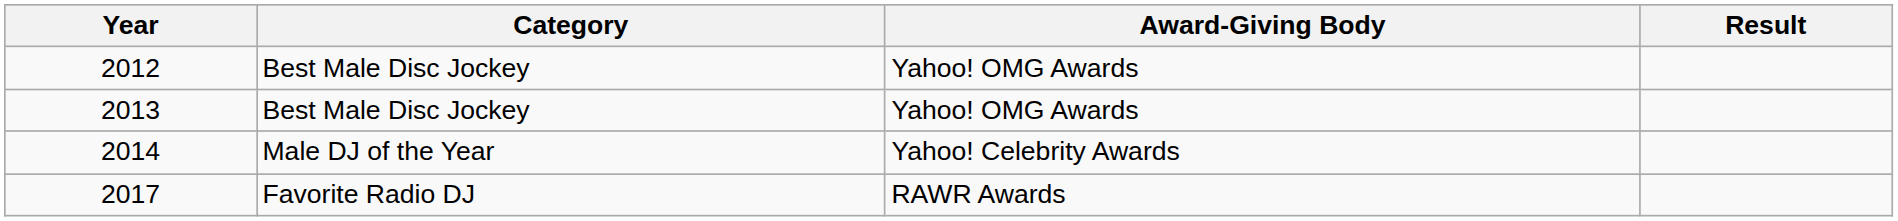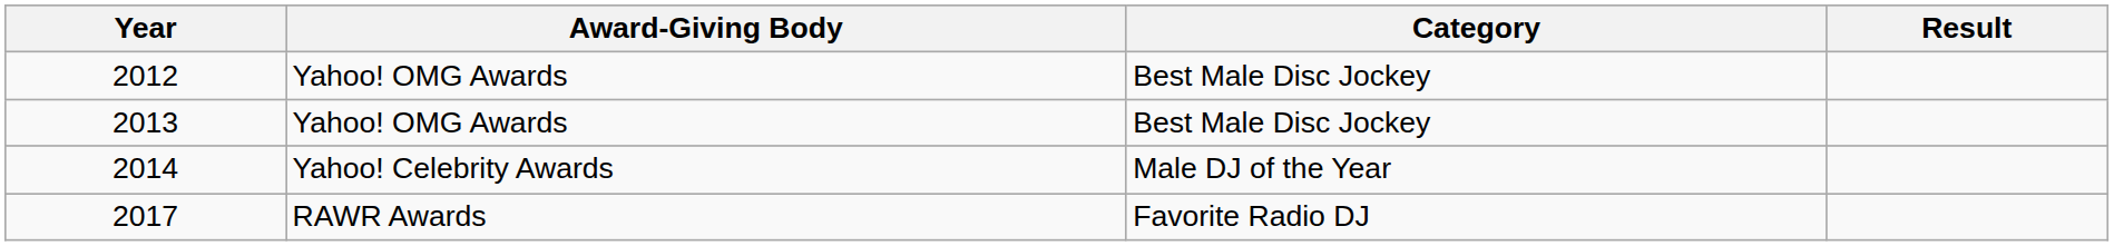columns swapped: Award-Giving Body <-> Category
